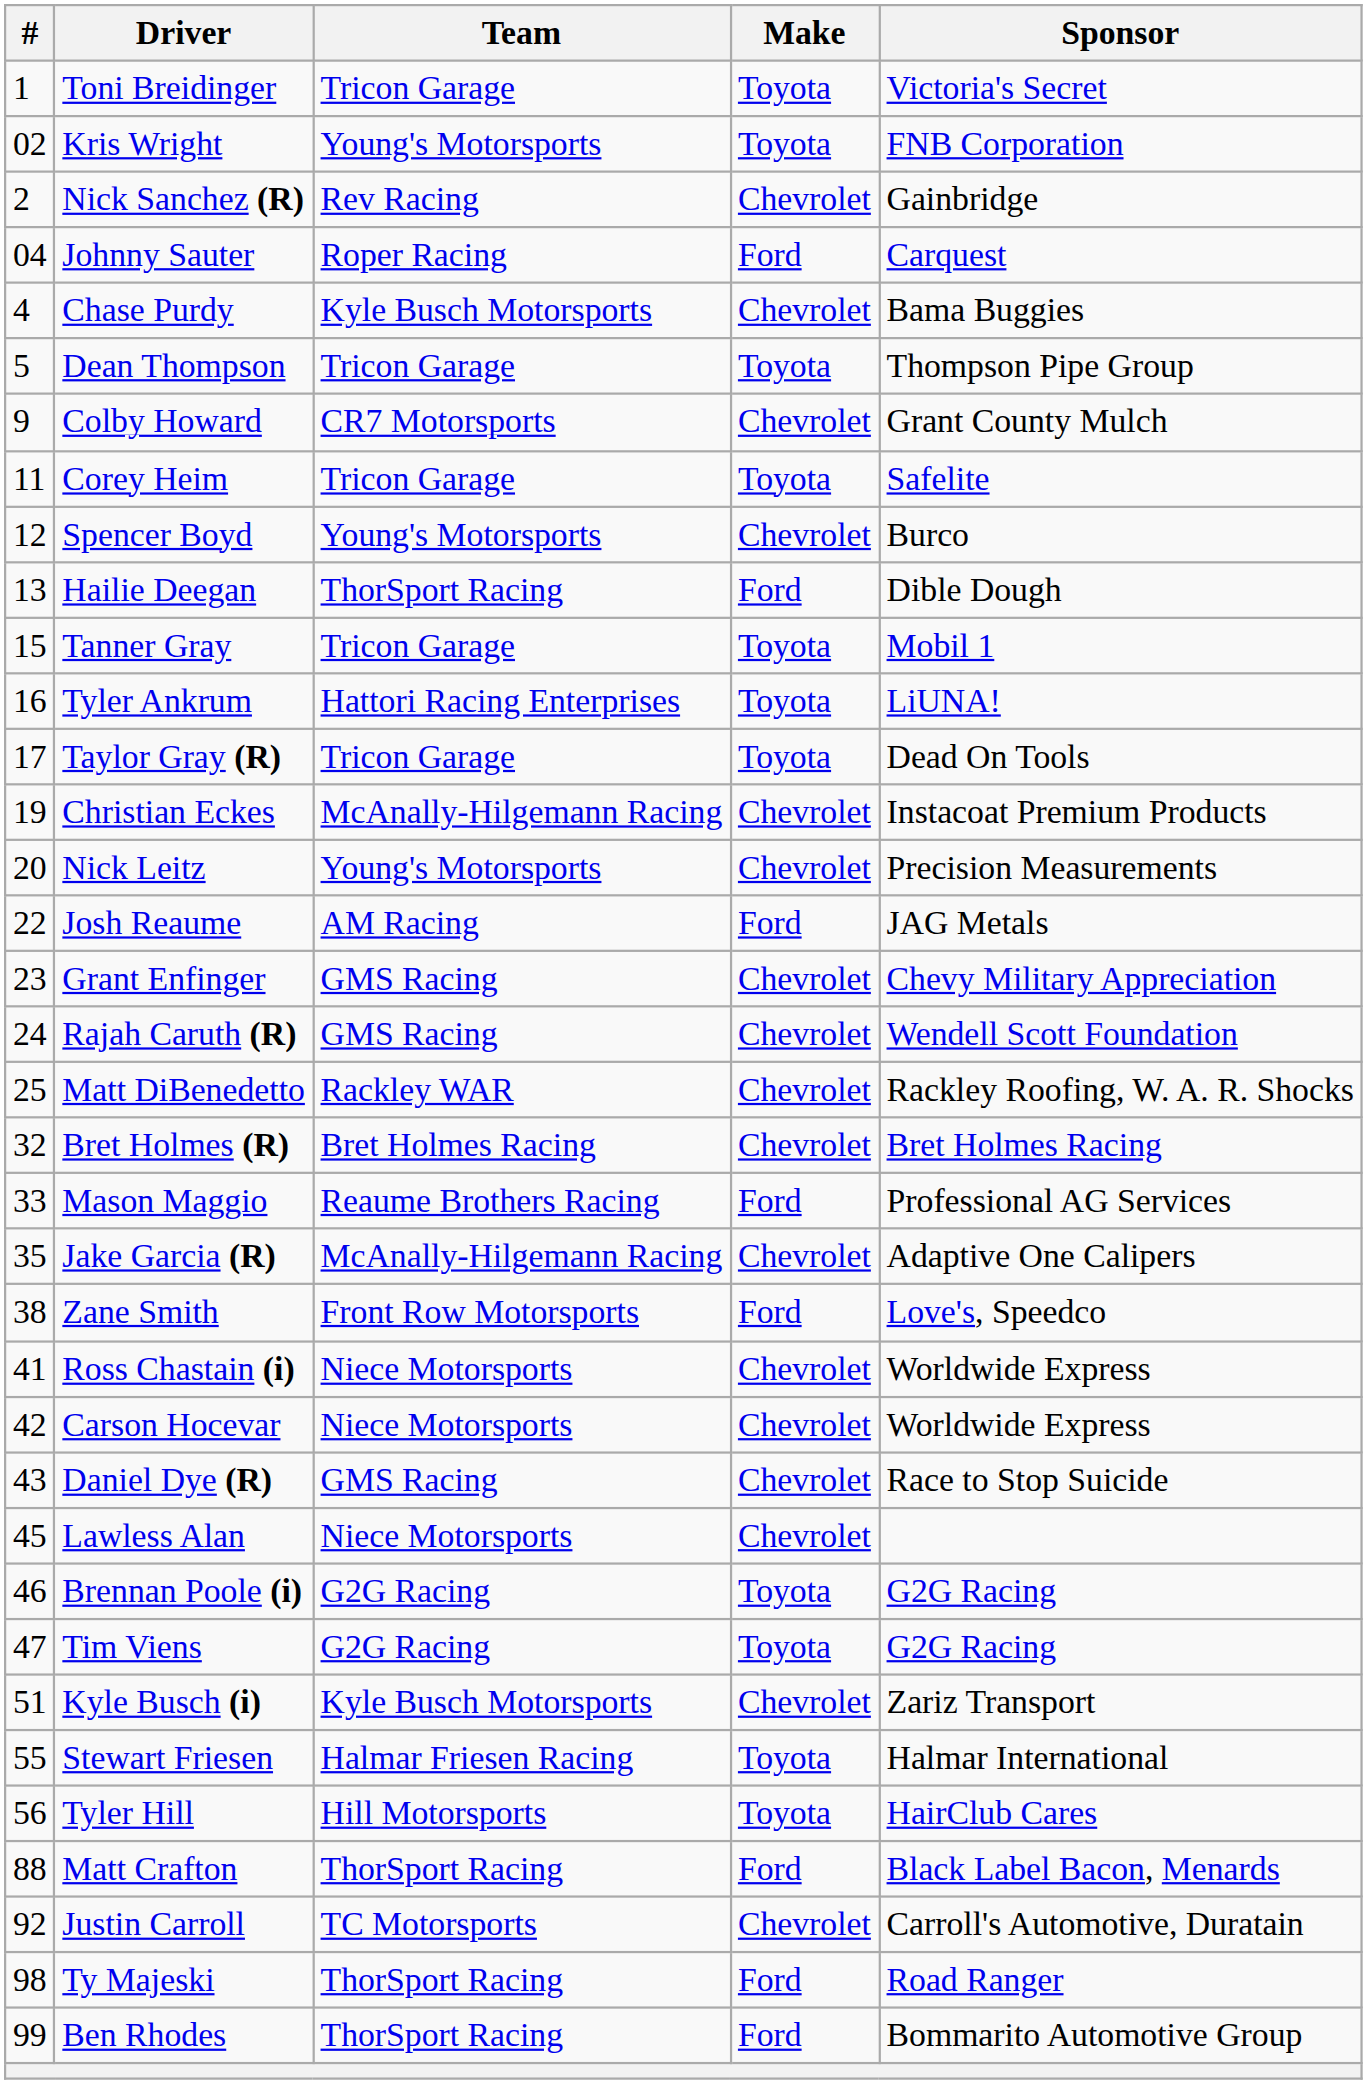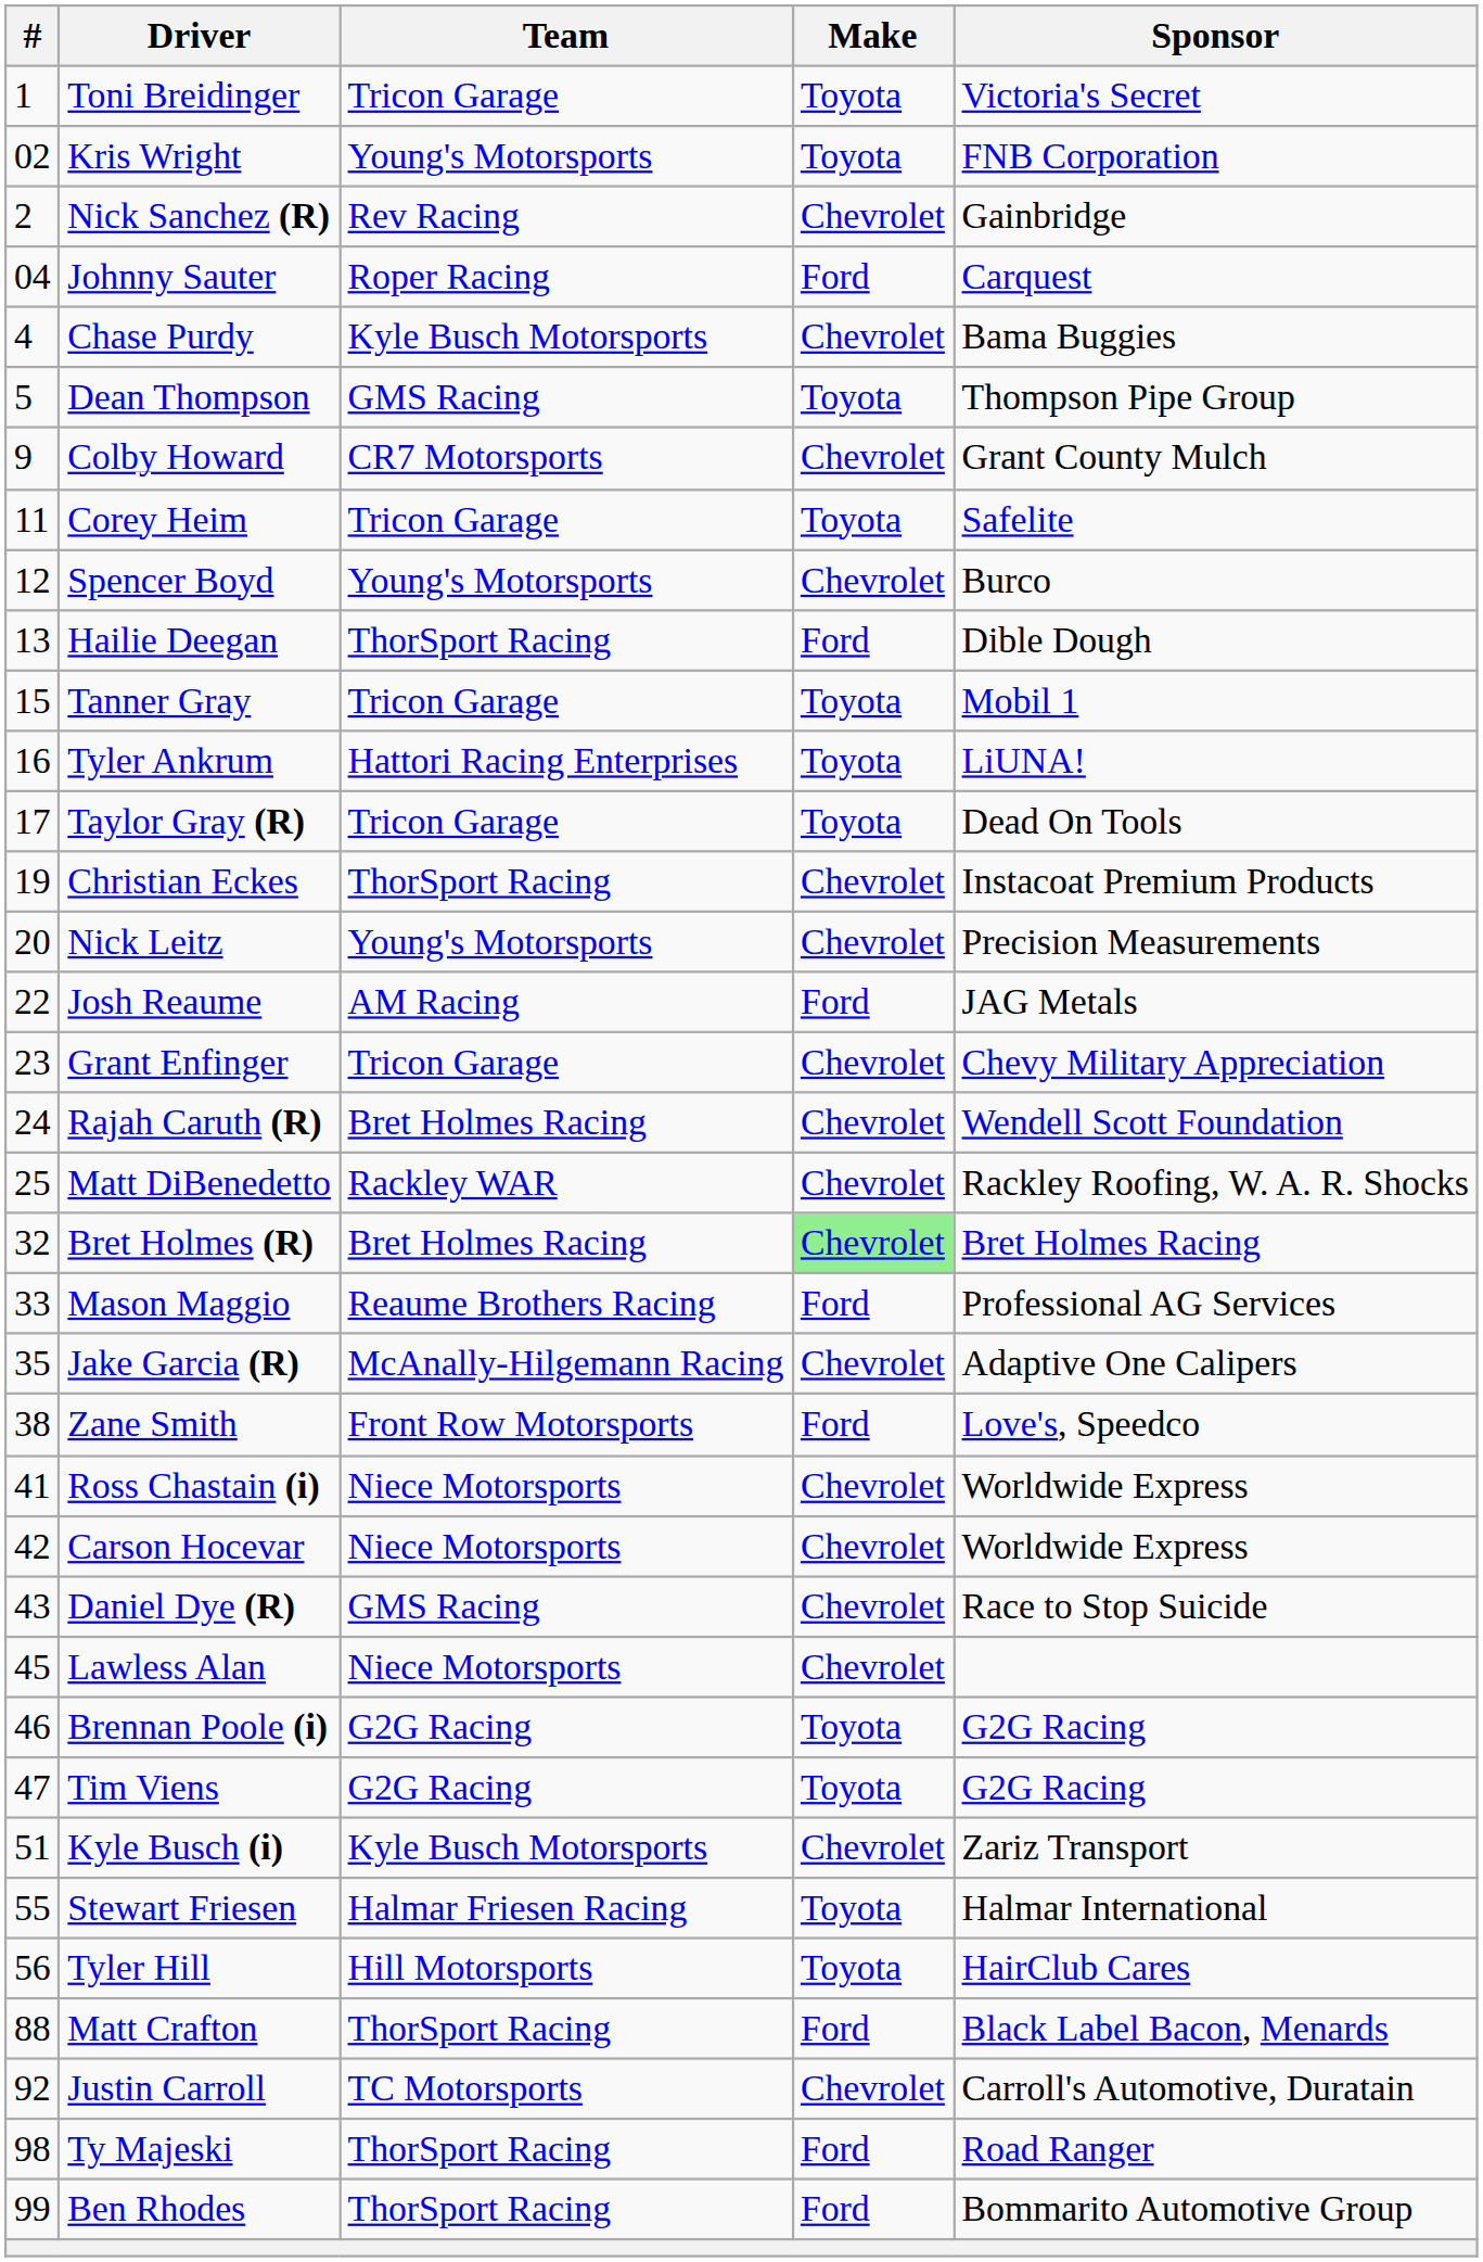Dean Thompson | Team: Tricon Garage -> GMS Racing
Christian Eckes | Team: McAnally-Hilgemann Racing -> ThorSport Racing
Grant Enfinger | Team: GMS Racing -> Tricon Garage
Rajah Caruth (R) | Team: GMS Racing -> Bret Holmes Racing
Bret Holmes (R) | Make: no background -> lightgreen background
